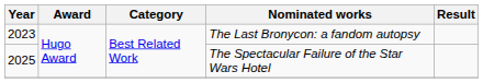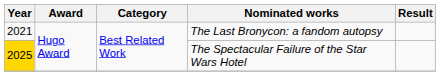The Last Bronycon: a fandom autopsy | Year: 2023 -> 2021
The Spectacular Failure of the Star Wars Hotel | Year: no background -> gold background
